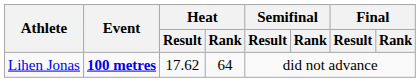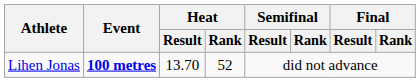Lihen Jonas | Heat / Result: 17.62 -> 13.70
Lihen Jonas | Heat / Rank: 64 -> 52
